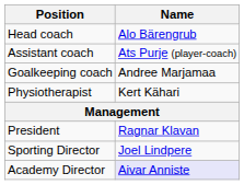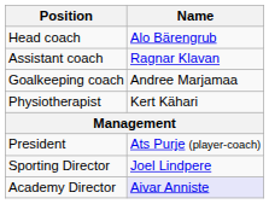Assistant coach | Name: Ats Purje (player-coach) -> Ragnar Klavan
President | Name: Ragnar Klavan -> Ats Purje (player-coach)
